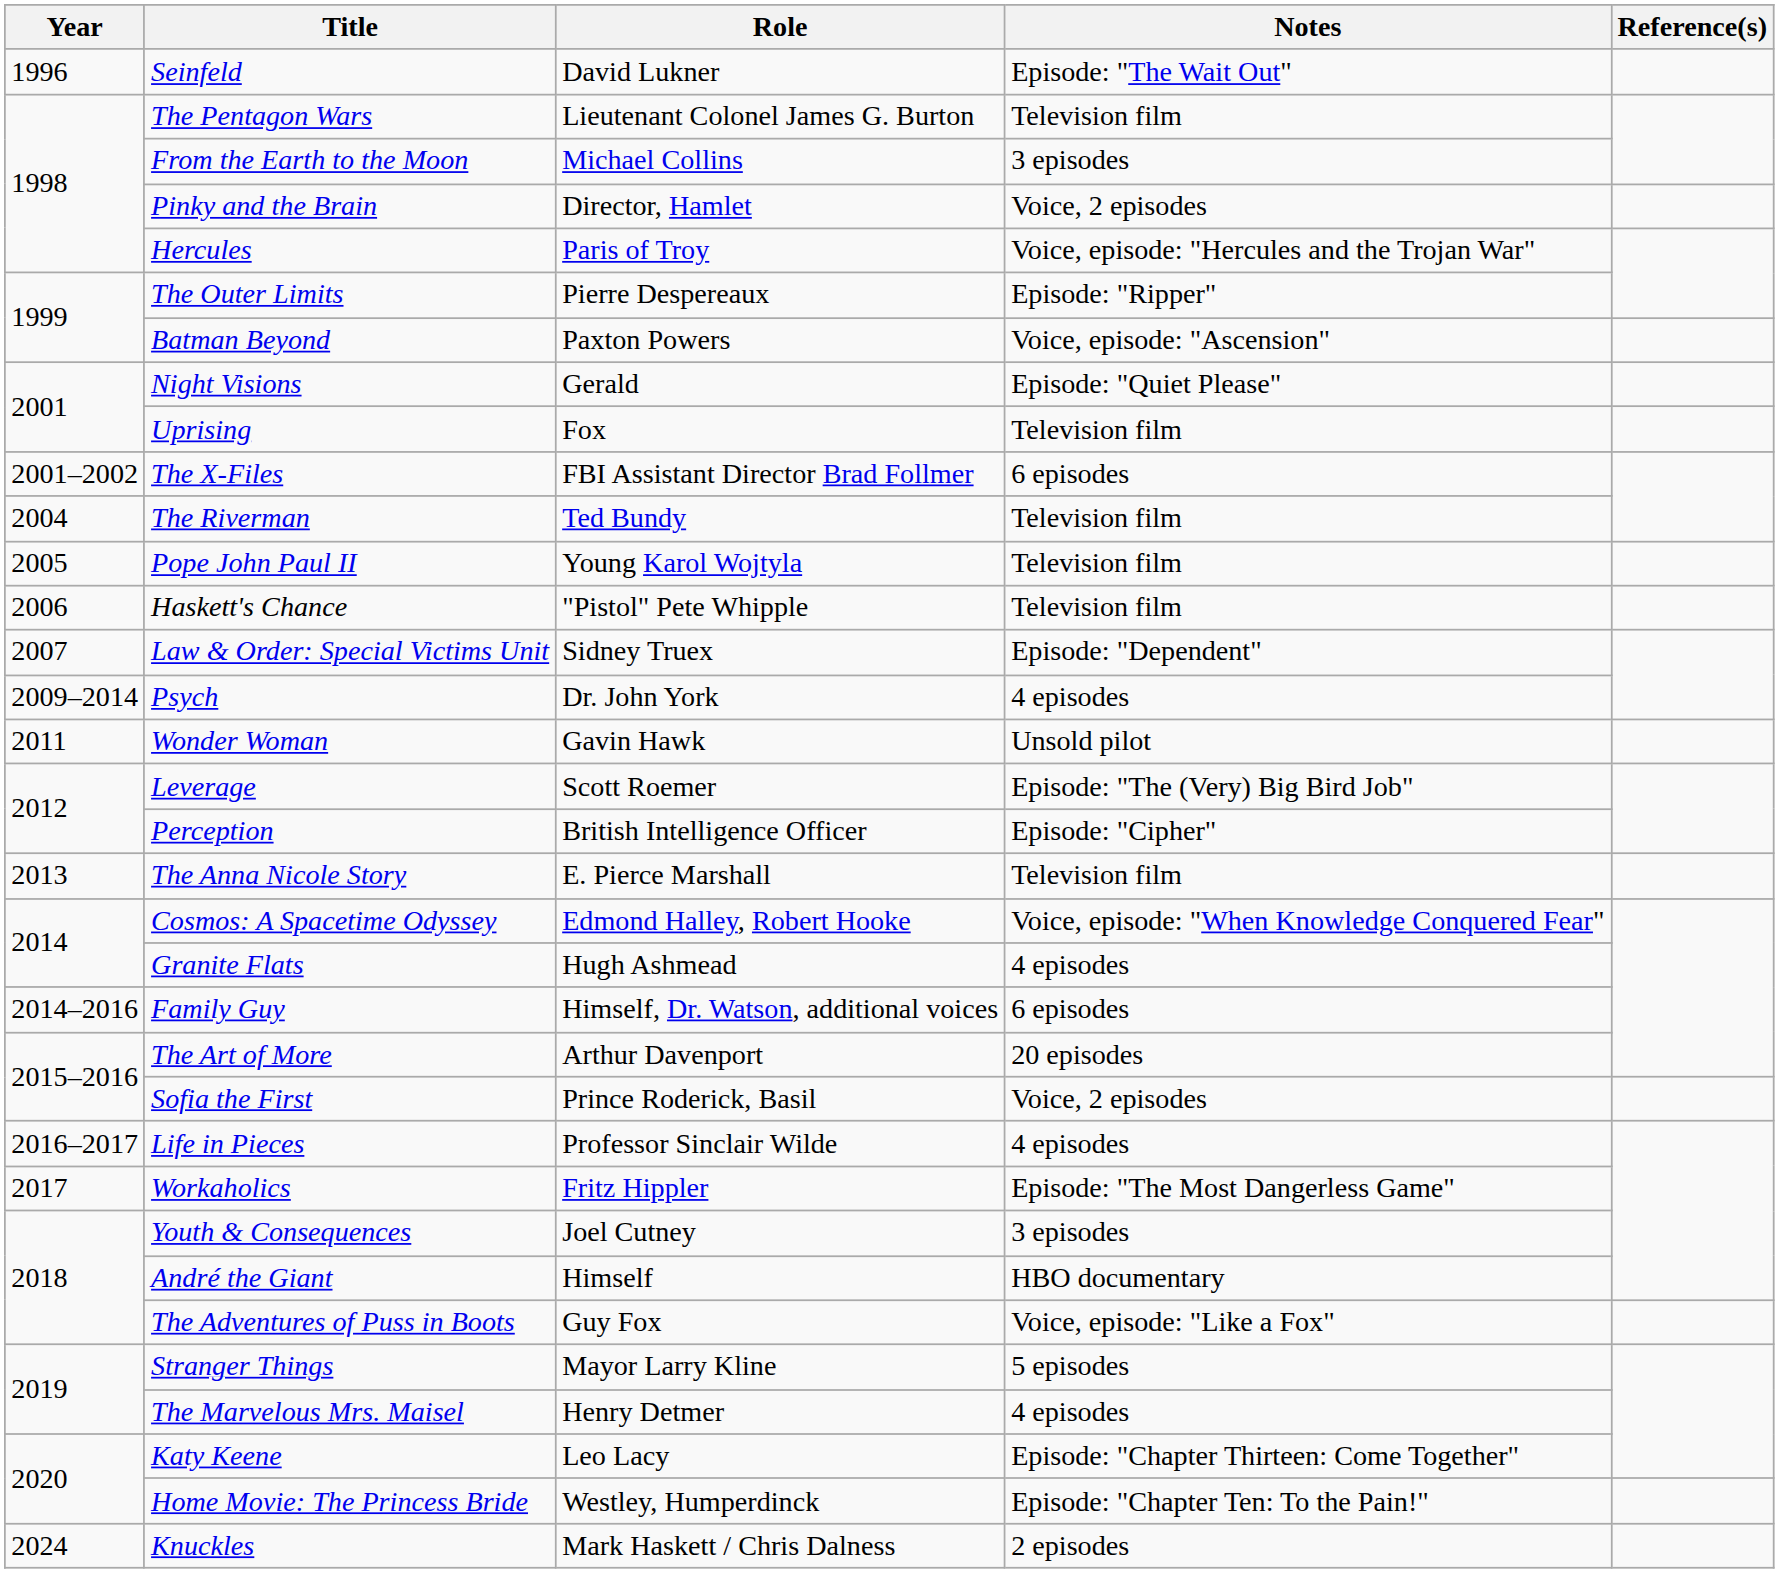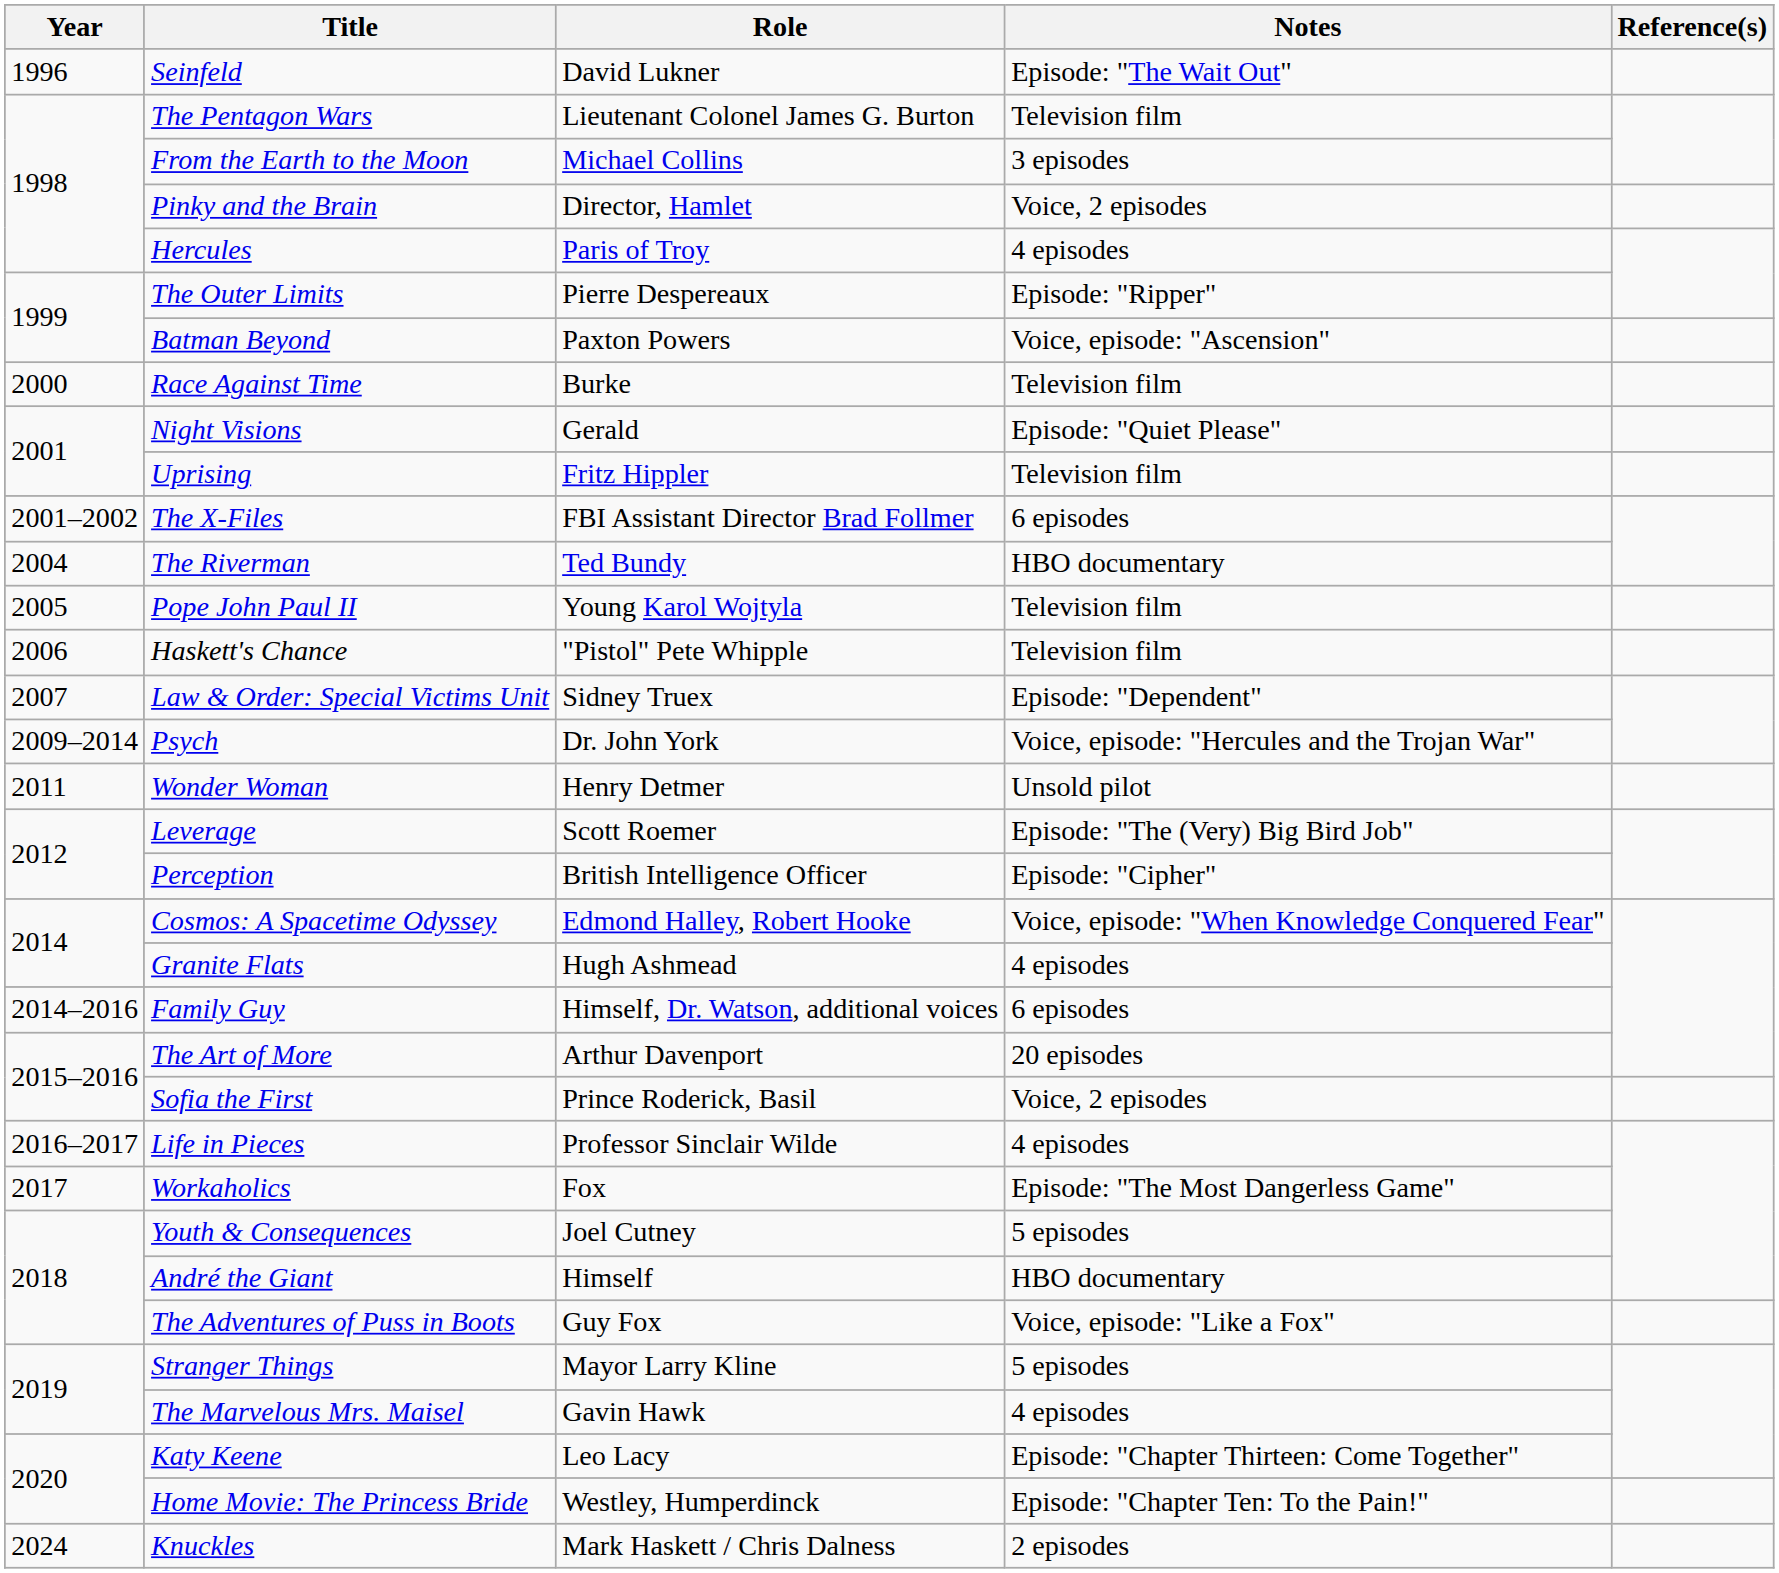Hercules | Notes: Voice, episode: "Hercules and the Trojan War" -> 4 episodes
+ row: 2000 | Race Against Time | Burke | Television film
Uprising | Role: Fox -> Fritz Hippler
The Riverman | Notes: Television film -> HBO documentary
Psych | Notes: 4 episodes -> Voice, episode: "Hercules and the Trojan War"
Wonder Woman | Role: Gavin Hawk -> Henry Detmer
- row: 2013 | The Anna Nicole Story | E. Pierce Marshall | Television film
Workaholics | Role: Fritz Hippler -> Fox
Youth & Consequences | Notes: 3 episodes -> 5 episodes
The Marvelous Mrs. Maisel | Role: Henry Detmer -> Gavin Hawk
